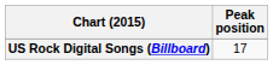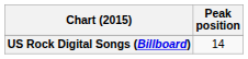US Rock Digital Songs (Billboard) | Peak position: 17 -> 14
